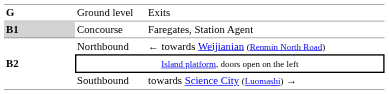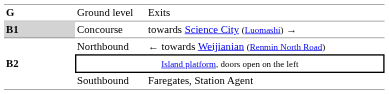Concourse | column 3: Faregates, Station Agent -> towards Science City (Luomashi) →
Southbound | column 3: towards Science City (Luomashi) → -> Faregates, Station Agent
